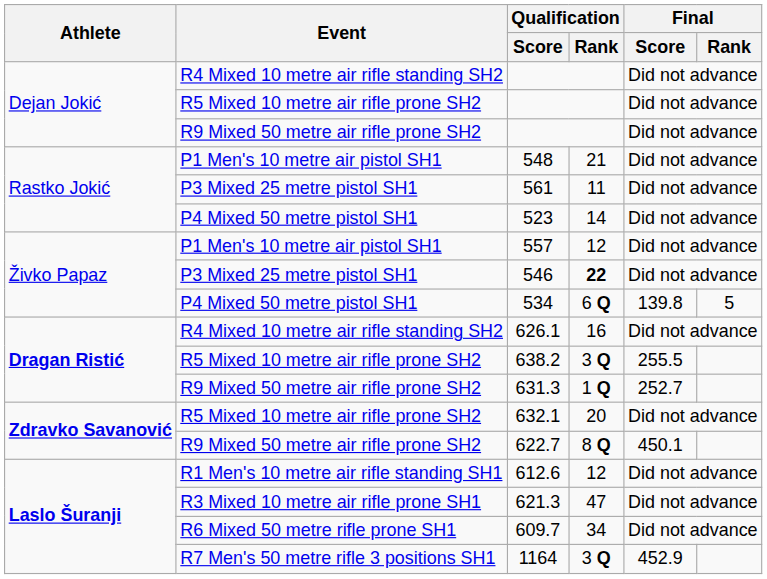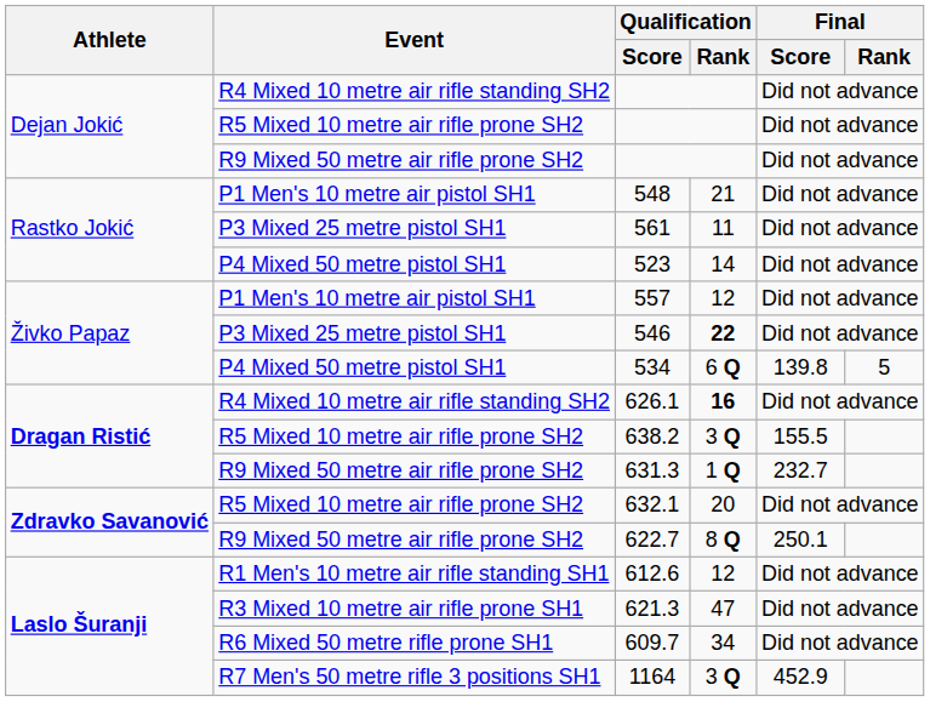626.1 | Qualification / Rank: normal -> bold
638.2 | Final / Score: 255.5 -> 155.5
631.3 | Final / Score: 252.7 -> 232.7
622.7 | Final / Score: 450.1 -> 250.1
